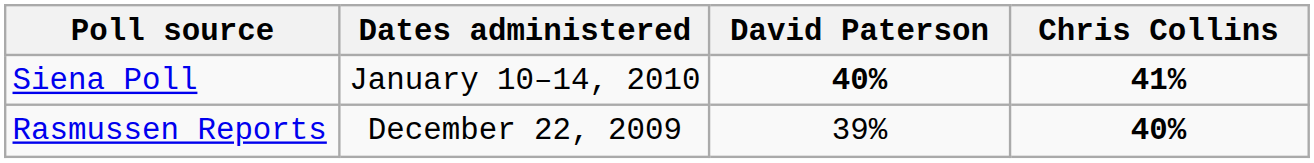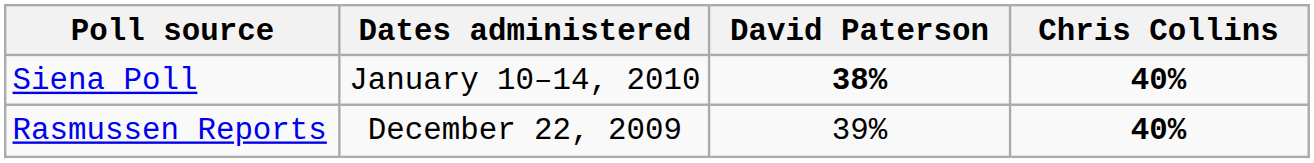Siena Poll | David Paterson: 40% -> 38%
Siena Poll | Chris Collins: 41% -> 40%
